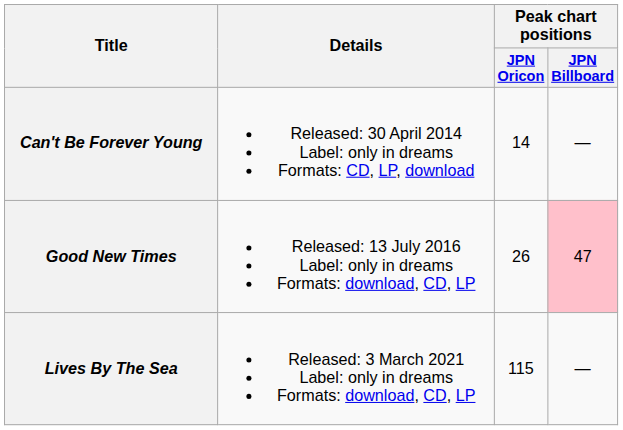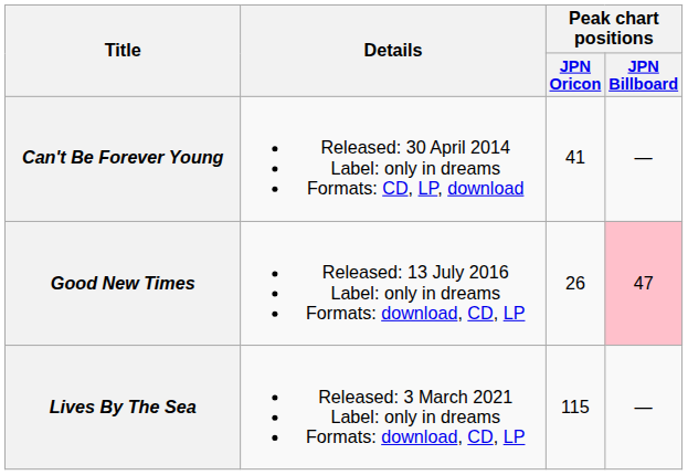Can't Be Forever Young | Peak chart positions / JPN Oricon: 14 -> 41
